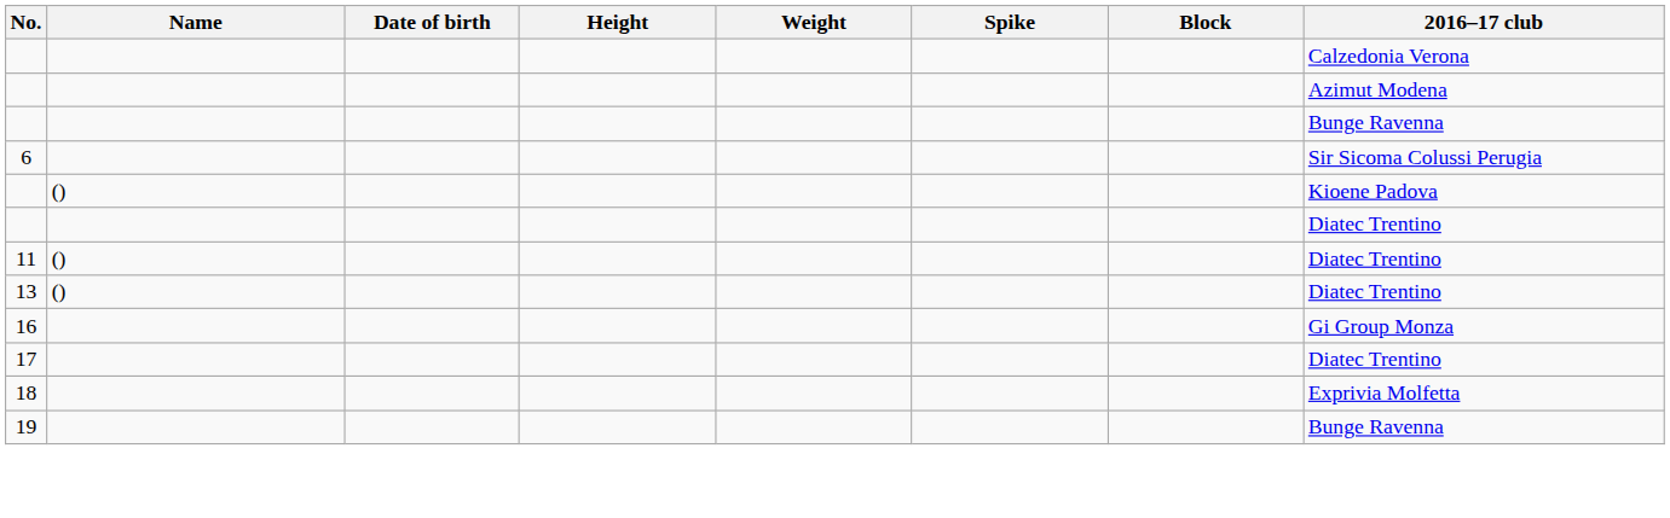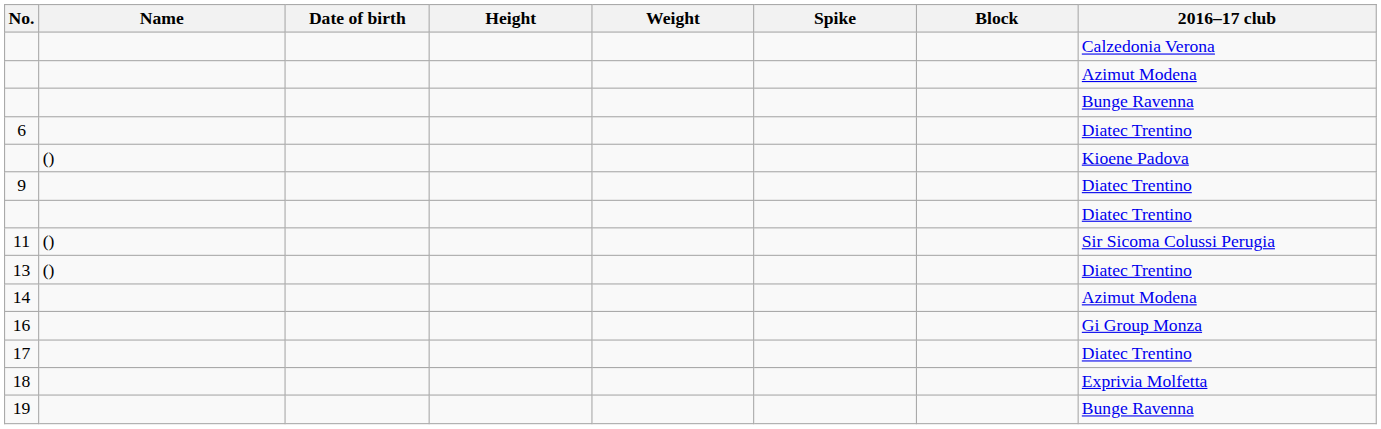6 | 2016–17 club: Sir Sicoma Colussi Perugia -> Diatec Trentino
+ row: 9 | Diatec Trentino
11 | 2016–17 club: Diatec Trentino -> Sir Sicoma Colussi Perugia
+ row: 14 | Azimut Modena
